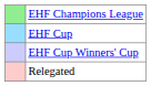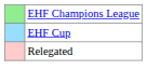- row: EHF Cup Winners' Cup
